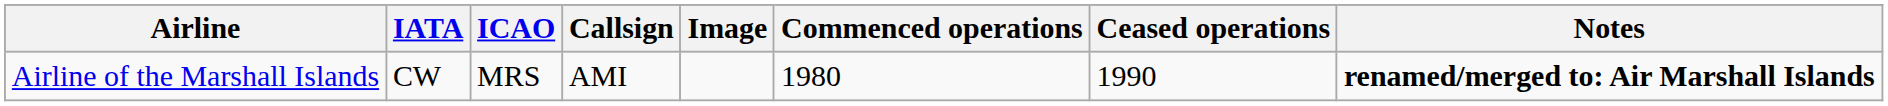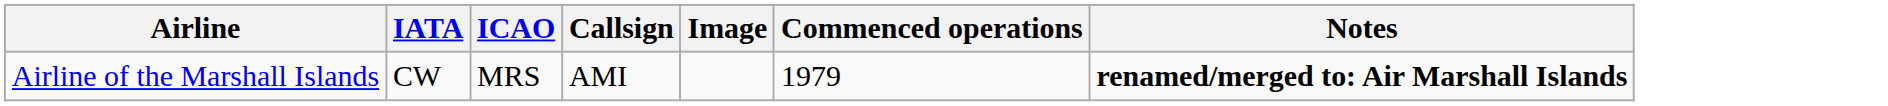- column: Ceased operations | 1990
Airline of the Marshall Islands | Commenced operations: 1980 -> 1979
